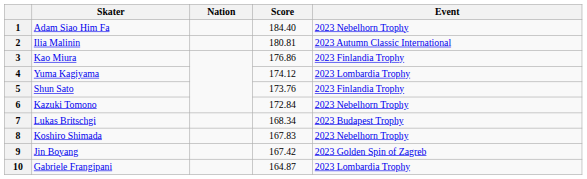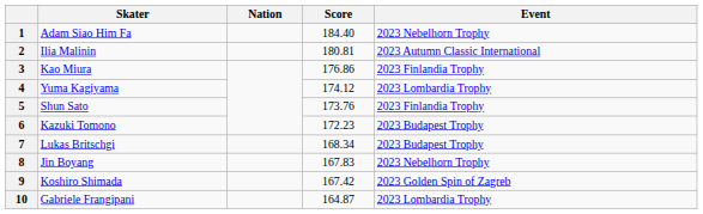6 | Score: 172.84 -> 172.23
6 | Event: 2023 Nebelhorn Trophy -> 2023 Budapest Trophy
8 | Skater: Koshiro Shimada -> Jin Boyang
9 | Skater: Jin Boyang -> Koshiro Shimada
